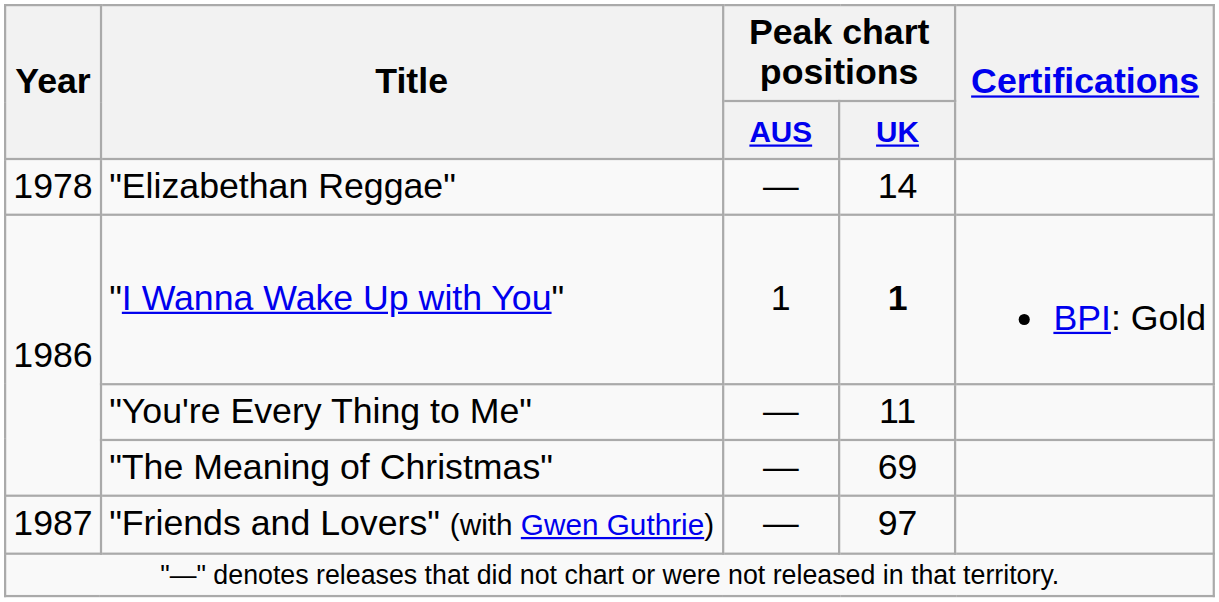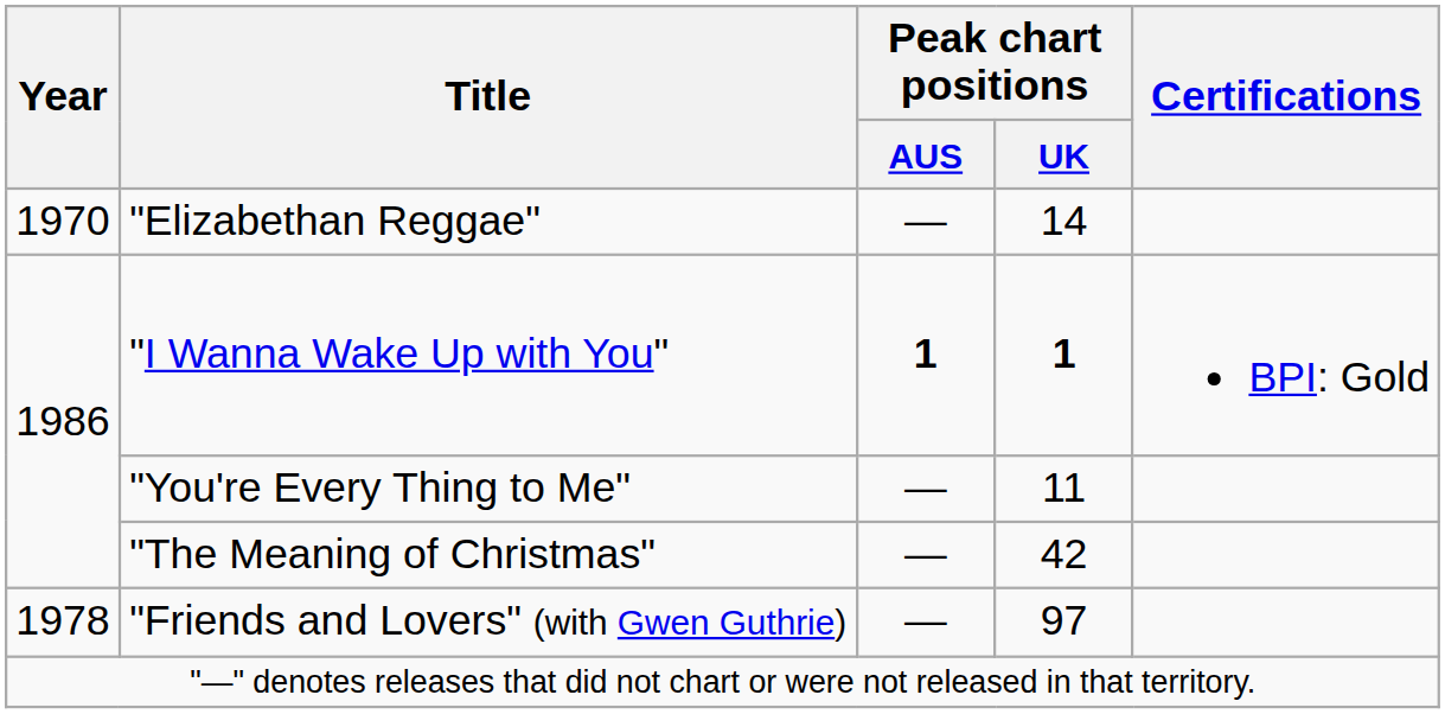"Elizabethan Reggae" | Year: 1978 -> 1970
"I Wanna Wake Up with You" | Peak chart positions / AUS: normal -> bold
"The Meaning of Christmas" | Peak chart positions / UK: 69 -> 42
"Friends and Lovers" (with Gwen Guthrie) | Year: 1987 -> 1978
